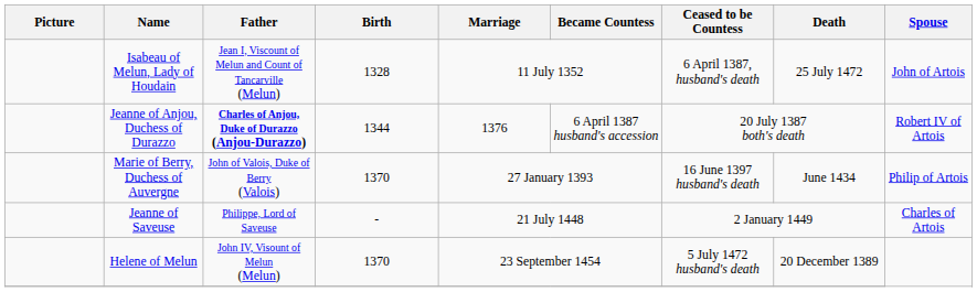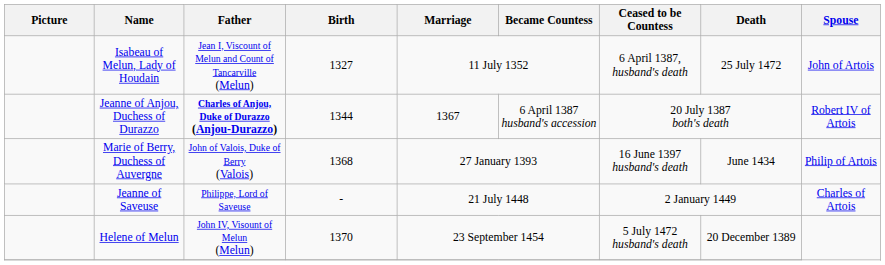Isabeau of Melun, Lady of Houdain | Birth: 1328 -> 1327
Jeanne of Anjou, Duchess of Durazzo | Marriage: 1376 -> 1367
Marie of Berry, Duchess of Auvergne | Birth: 1370 -> 1368
